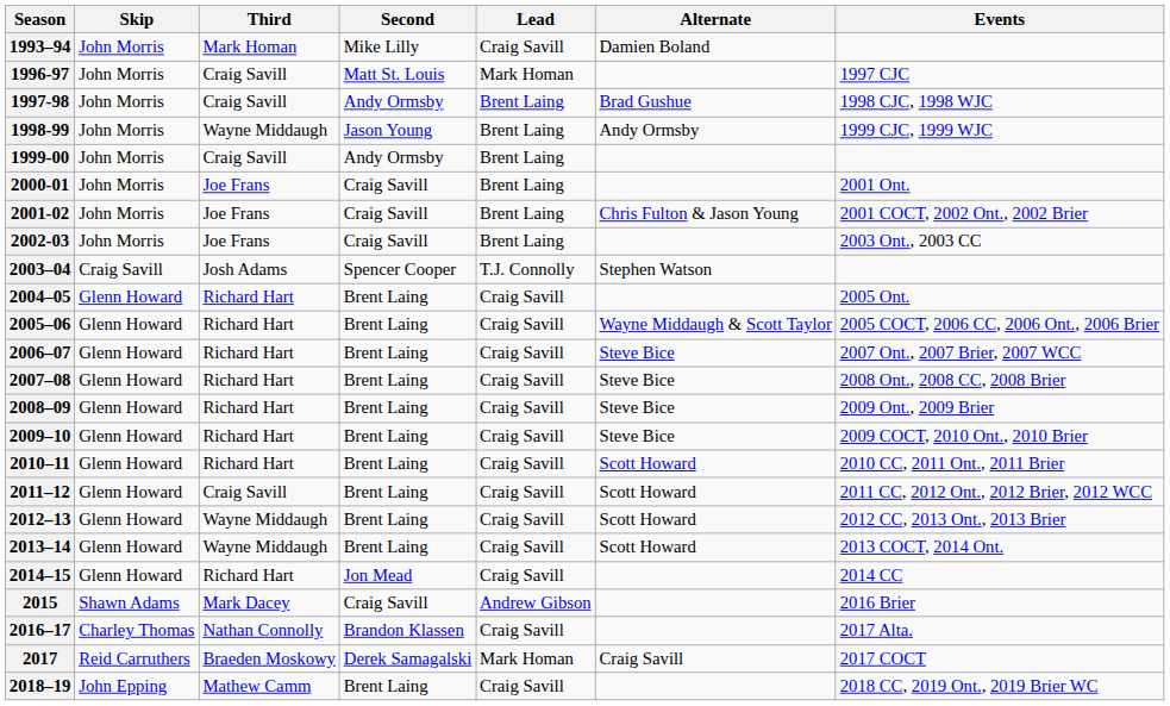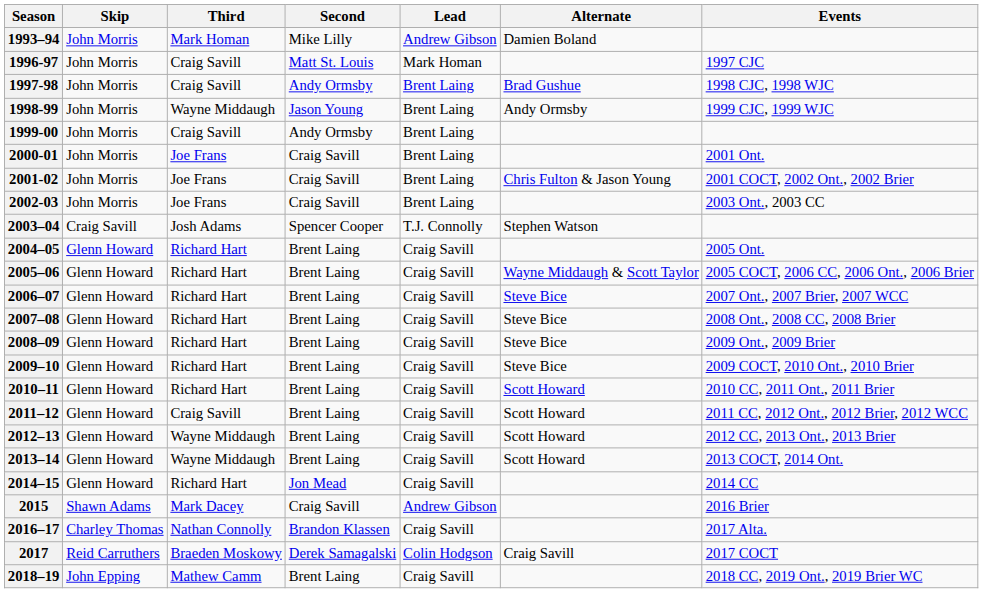1993–94 | Lead: Craig Savill -> Andrew Gibson
2017 | Lead: Mark Homan -> Colin Hodgson
